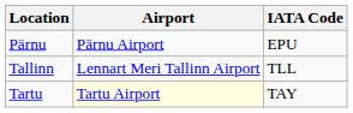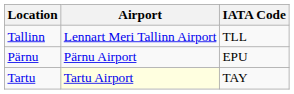rows swapped: Pärnu <-> Tallinn
